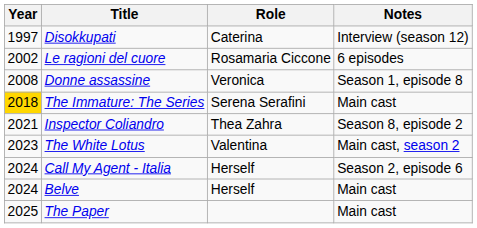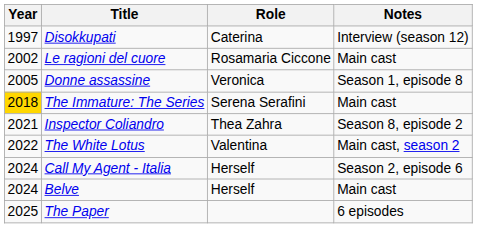Le ragioni del cuore | Notes: 6 episodes -> Main cast
Donne assassine | Year: 2008 -> 2005
The White Lotus | Year: 2023 -> 2022
The Paper | Notes: Main cast -> 6 episodes
